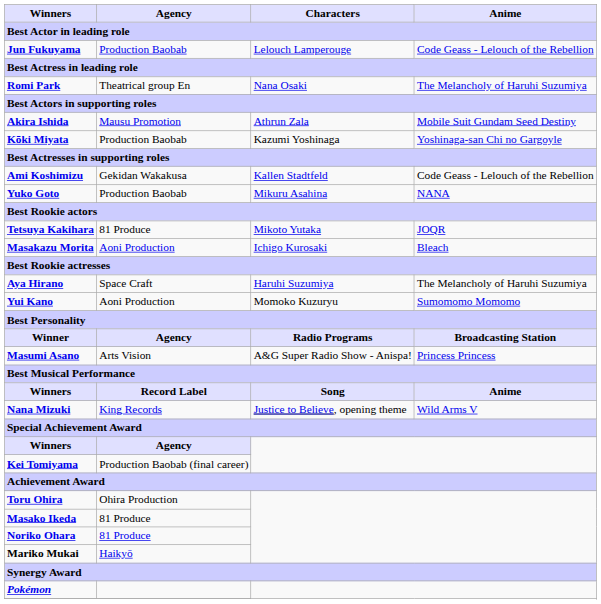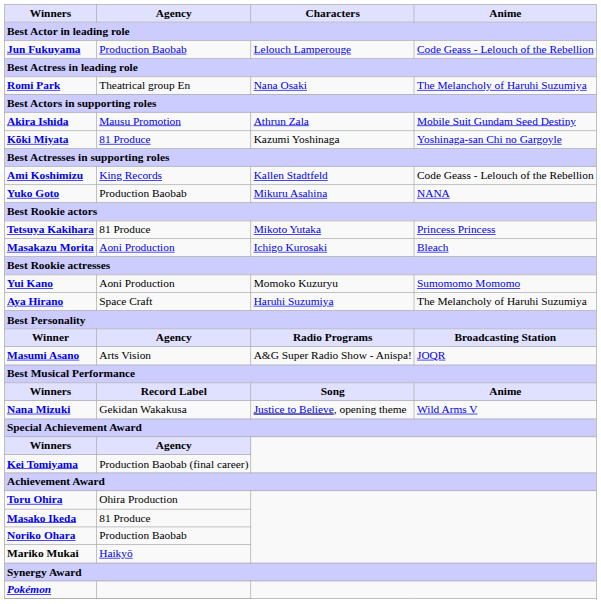Kōki Miyata | Agency: Production Baobab -> 81 Produce
Ami Koshimizu | Agency: Gekidan Wakakusa -> King Records
Tetsuya Kakihara | Anime: JOQR -> Princess Princess
rows swapped: Yui Kano <-> Aya Hirano
Masumi Asano | Anime: Princess Princess -> JOQR
Nana Mizuki | Agency: King Records -> Gekidan Wakakusa
Noriko Ohara | Agency: 81 Produce -> Production Baobab
